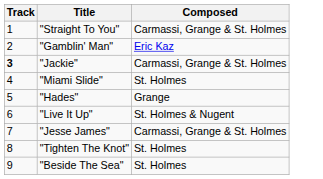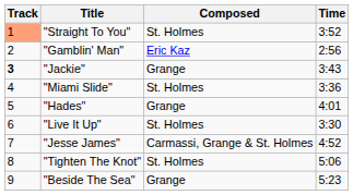+ column: Time | 3:52 | 2:56 | 3:43 | 3:36 | 4:01 | 3:30 | 4:52 | 5:06 | 5:23
"Straight To You" | Track: no background -> lightsalmon background
"Straight To You" | Composed: Carmassi, Grange & St. Holmes -> St. Holmes
"Jackie" | Composed: Carmassi, Grange & St. Holmes -> Grange
"Live It Up" | Composed: St. Holmes & Nugent -> St. Holmes
"Beside The Sea" | Composed: St. Holmes -> Grange
